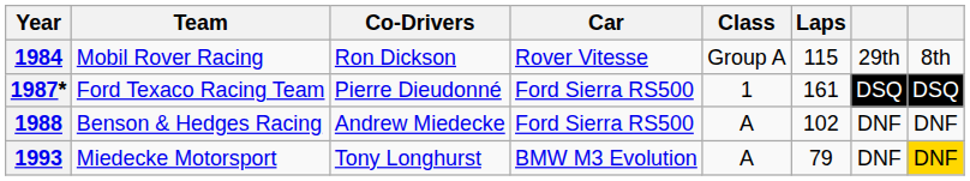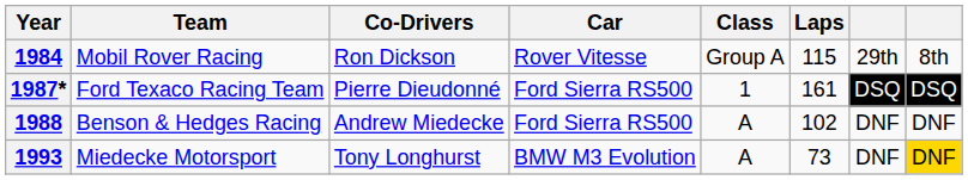1993 | Laps: 79 -> 73
